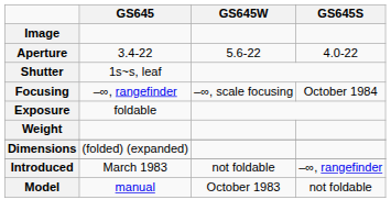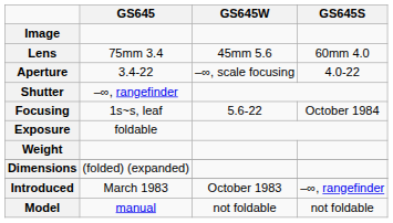+ row: Lens | 75mm 3.4 | 45mm 5.6 | 60mm 4.0
Aperture | GS645W: 5.6-22 -> –∞, scale focusing
Shutter | GS645: 1s~s, leaf -> –∞, rangefinder
Focusing | GS645: –∞, rangefinder -> 1s~s, leaf
Focusing | GS645W: –∞, scale focusing -> 5.6-22
Introduced | GS645W: not foldable -> October 1983
Model | GS645W: October 1983 -> not foldable
